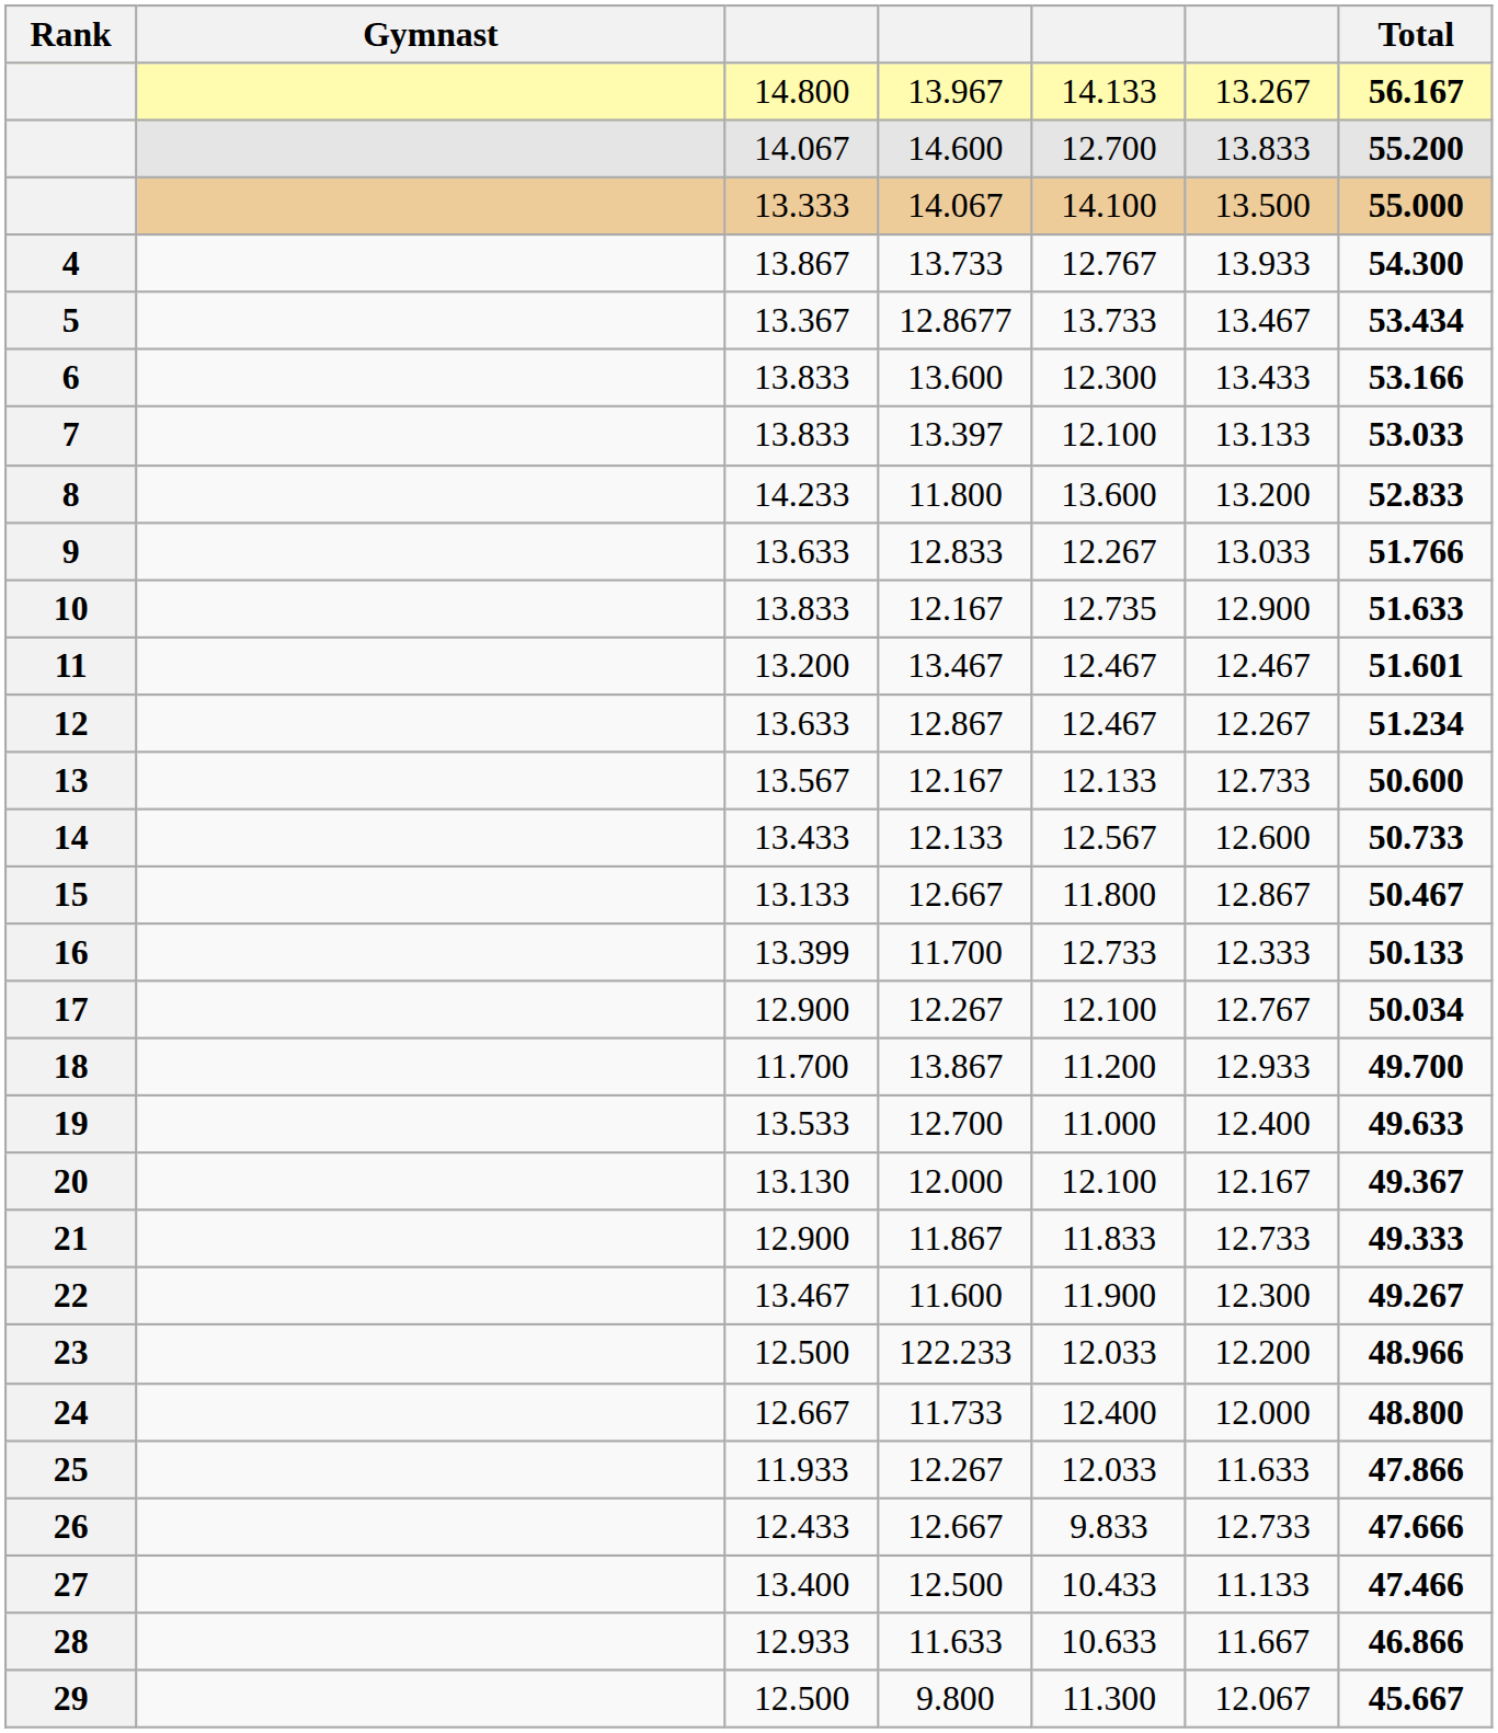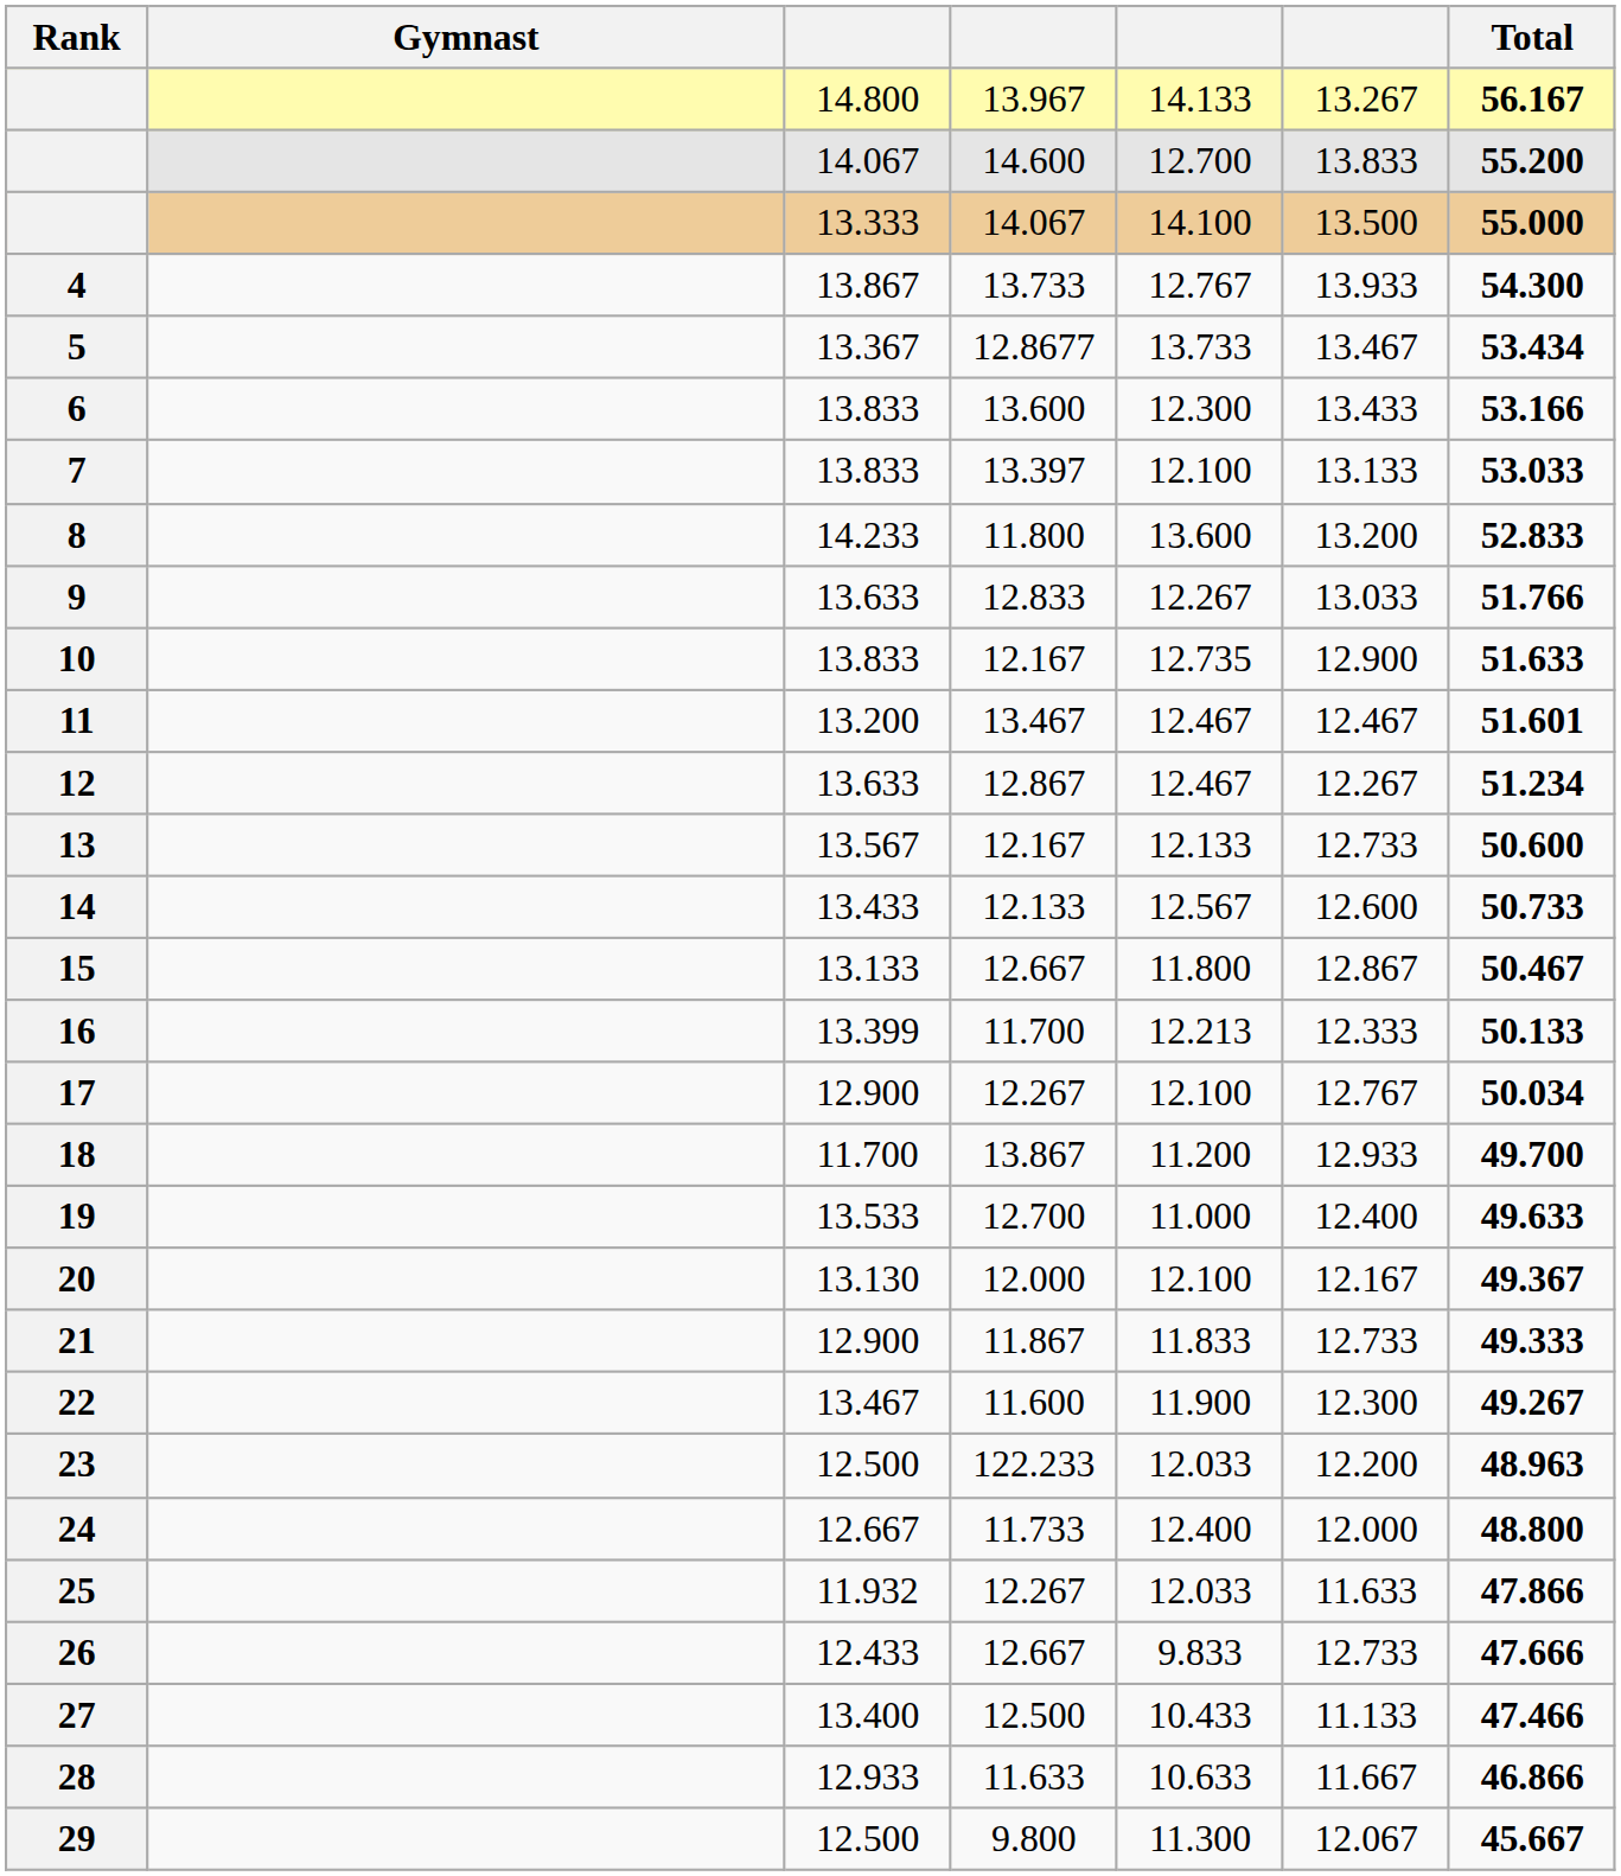16 | column 5: 12.733 -> 12.213
23 | Total: 48.966 -> 48.963
25 | column 3: 11.933 -> 11.932
